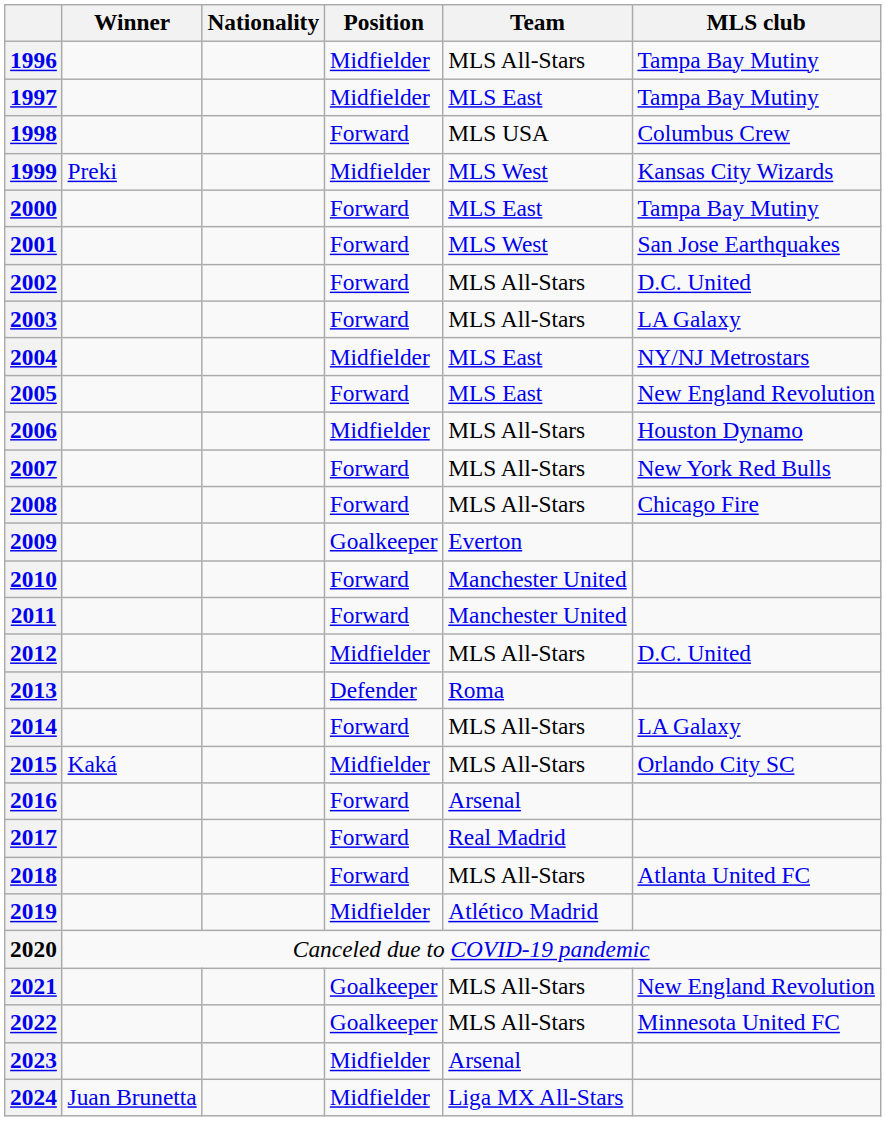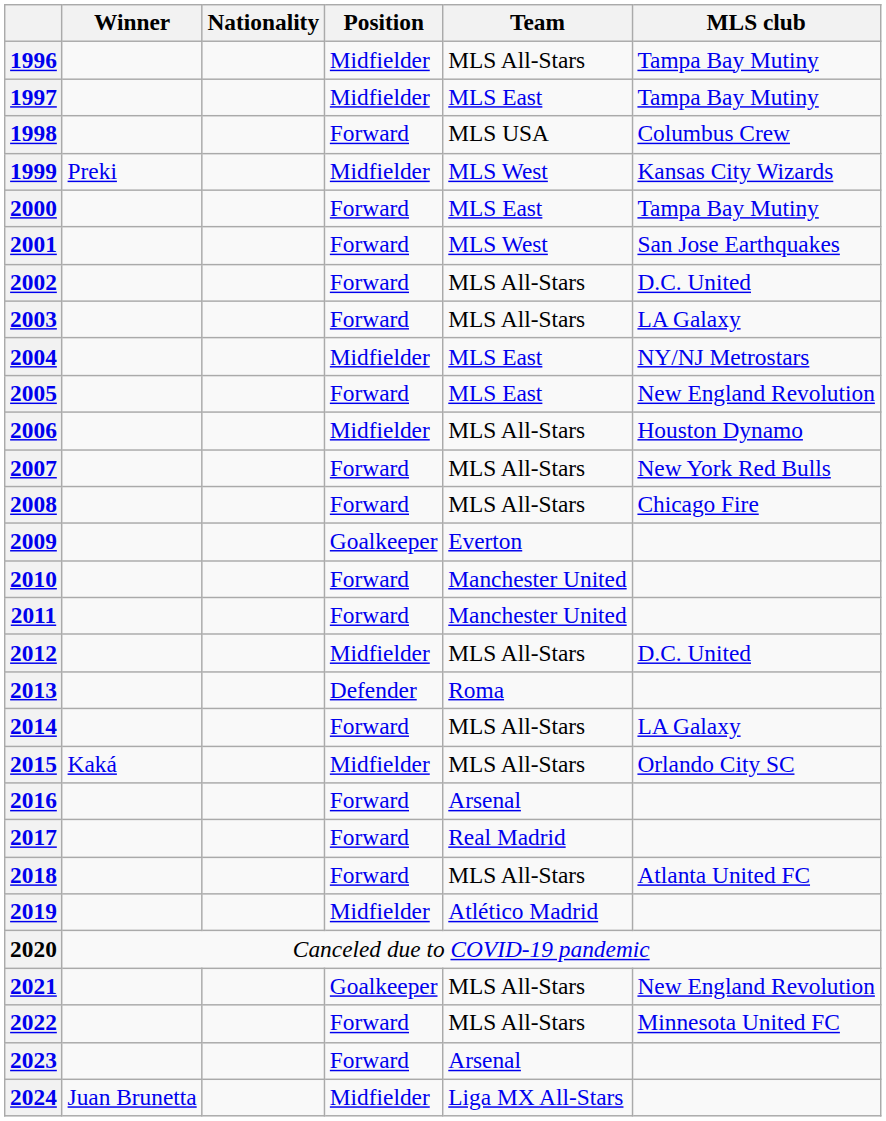2022 | Position: Goalkeeper -> Forward
2023 | Position: Midfielder -> Forward
